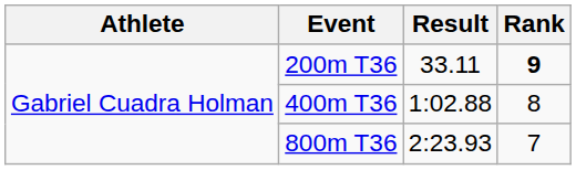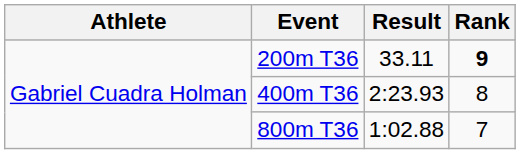400m T36 | Result: 1:02.88 -> 2:23.93
800m T36 | Result: 2:23.93 -> 1:02.88
